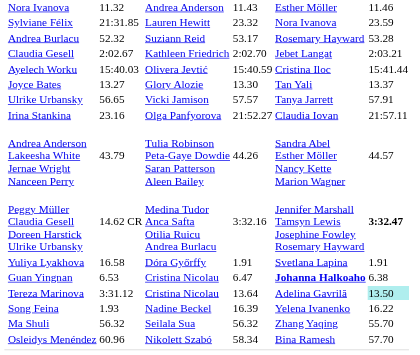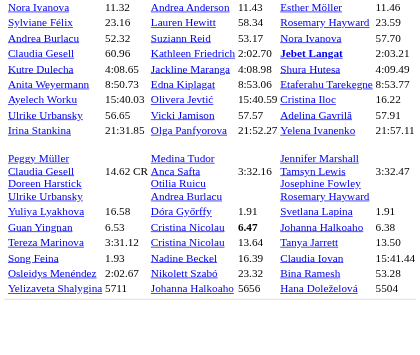Sylviane Félix | column 3: 21:31.85 -> 23.16
Sylviane Félix | column 5: 23.32 -> 58.34
Sylviane Félix | column 6: Nora Ivanova -> Rosemary Hayward
Andrea Burlacu | column 6: Rosemary Hayward -> Nora Ivanova
Andrea Burlacu | column 7: 53.28 -> 57.70
Claudia Gesell | column 3: 2:02.67 -> 60.96
Claudia Gesell | column 6: normal -> bold
+ row: Kutre Dulecha | 4:08.65 | Jackline Maranga | 4:08.98 | Shura Hutesa | 4:09.49
+ row: Anita Weyermann | 8:50.73 | Edna Kiplagat | 8:53.06 | Etaferahu Tarekegne | 8:53.77
Ayelech Worku | column 7: 15:41.44 -> 16.22
- row: Joyce Bates | 13.27 | Glory Alozie | 13.30 | Tan Yali | 13.37
Ulrike Urbansky | column 6: Tanya Jarrett -> Adelina Gavrilă
Irina Stankina | column 3: 23.16 -> 21:31.85
Irina Stankina | column 6: Claudia Iovan -> Yelena Ivanenko
- row: Andrea Anderson Lakeesha White Jernae Wright Nanceen Perry | 43.79 | Tulia Robinson Peta-Gaye Dowdie Saran Patterson Aleen Bailey | 44.26 | Sandra Abel Esther Möller Nancy Kette Marion Wagner | 44.57
Peggy Müller Claudia Gesell Doreen Harstick Ulrike Urbansky | column 7: bold -> normal
Guan Yingnan | column 5: normal -> bold
Guan Yingnan | column 6: bold -> normal
Tereza Marinova | column 6: Adelina Gavrilă -> Tanya Jarrett
Tereza Marinova | column 7: paleturquoise background -> no background
Song Feina | column 6: Yelena Ivanenko -> Claudia Iovan
Song Feina | column 7: 16.22 -> 15:41.44
- row: Ma Shuli | 56.32 | Seilala Sua | 56.32 | Zhang Yaqing | 55.70
Osleidys Menéndez | column 3: 60.96 -> 2:02.67
Osleidys Menéndez | column 5: 58.34 -> 23.32
Osleidys Menéndez | column 7: 57.70 -> 53.28
+ row: Yelizaveta Shalygina | 5711 | Johanna Halkoaho | 5656 | Hana Doleželová | 5504
